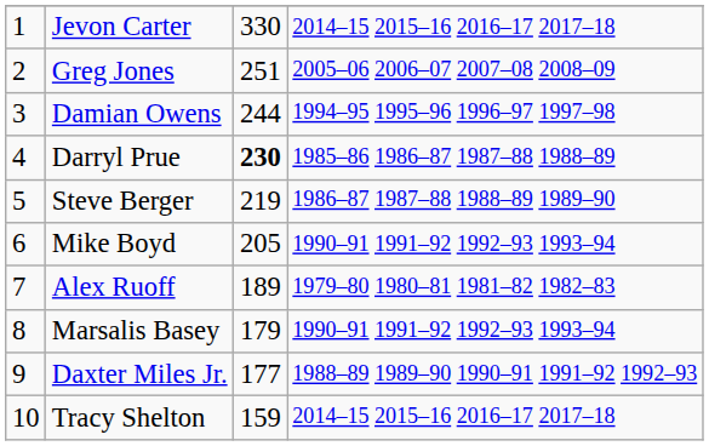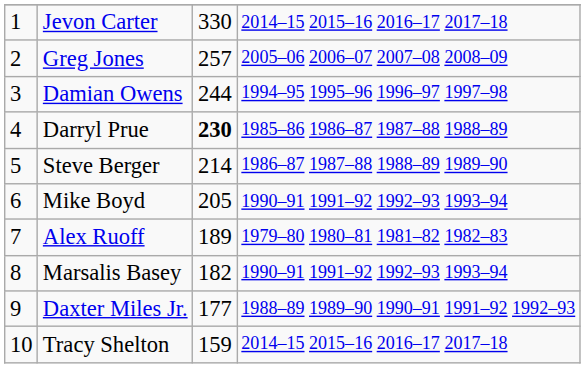Greg Jones | column 3: 251 -> 257
Steve Berger | column 3: 219 -> 214
Marsalis Basey | column 3: 179 -> 182
